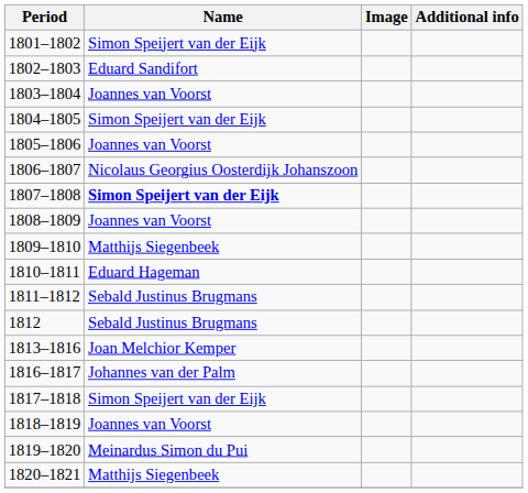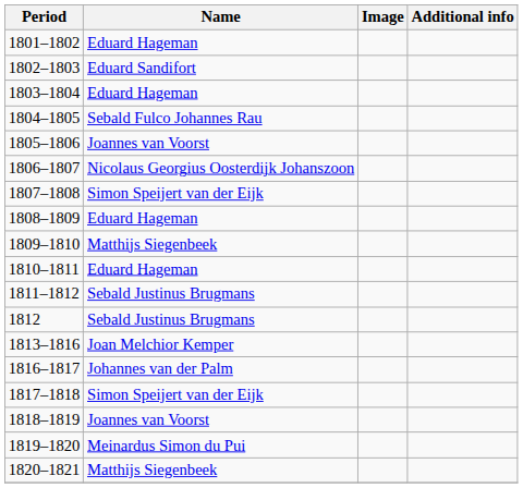1801–1802 | Name: Simon Speijert van der Eijk -> Eduard Hageman
1803–1804 | Name: Joannes van Voorst -> Eduard Hageman
1804–1805 | Name: Simon Speijert van der Eijk -> Sebald Fulco Johannes Rau
1807–1808 | Name: bold -> normal
1808–1809 | Name: Joannes van Voorst -> Eduard Hageman
